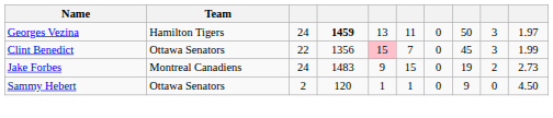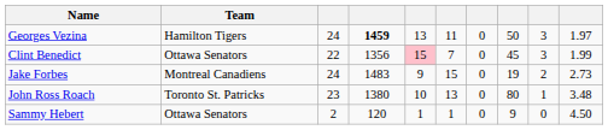+ row: John Ross Roach | Toronto St. Patricks | 23 | 1380 | 10 | 13 | 0 | 80 | 1 | 3.48
